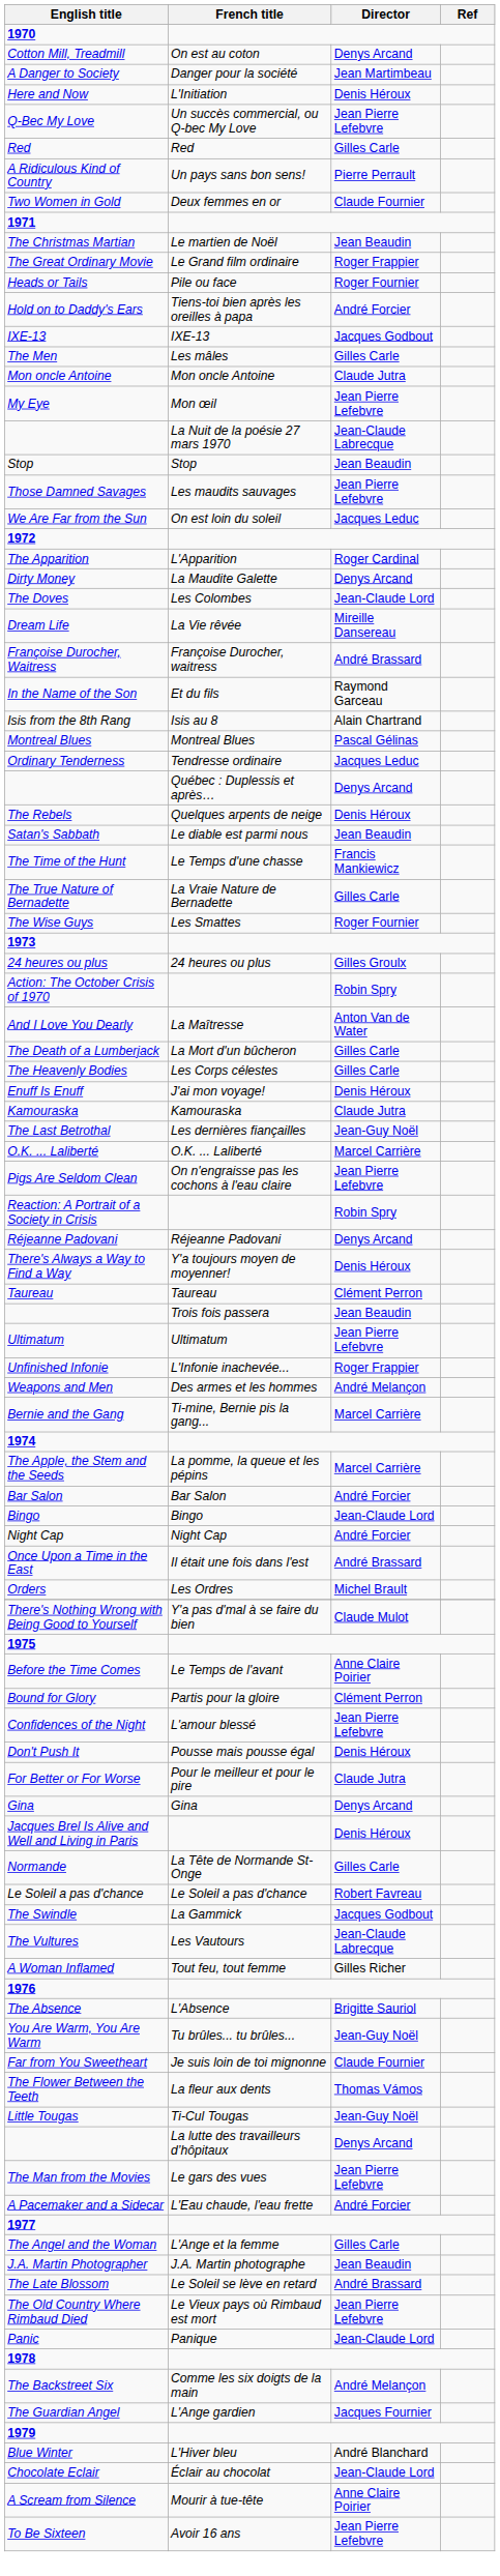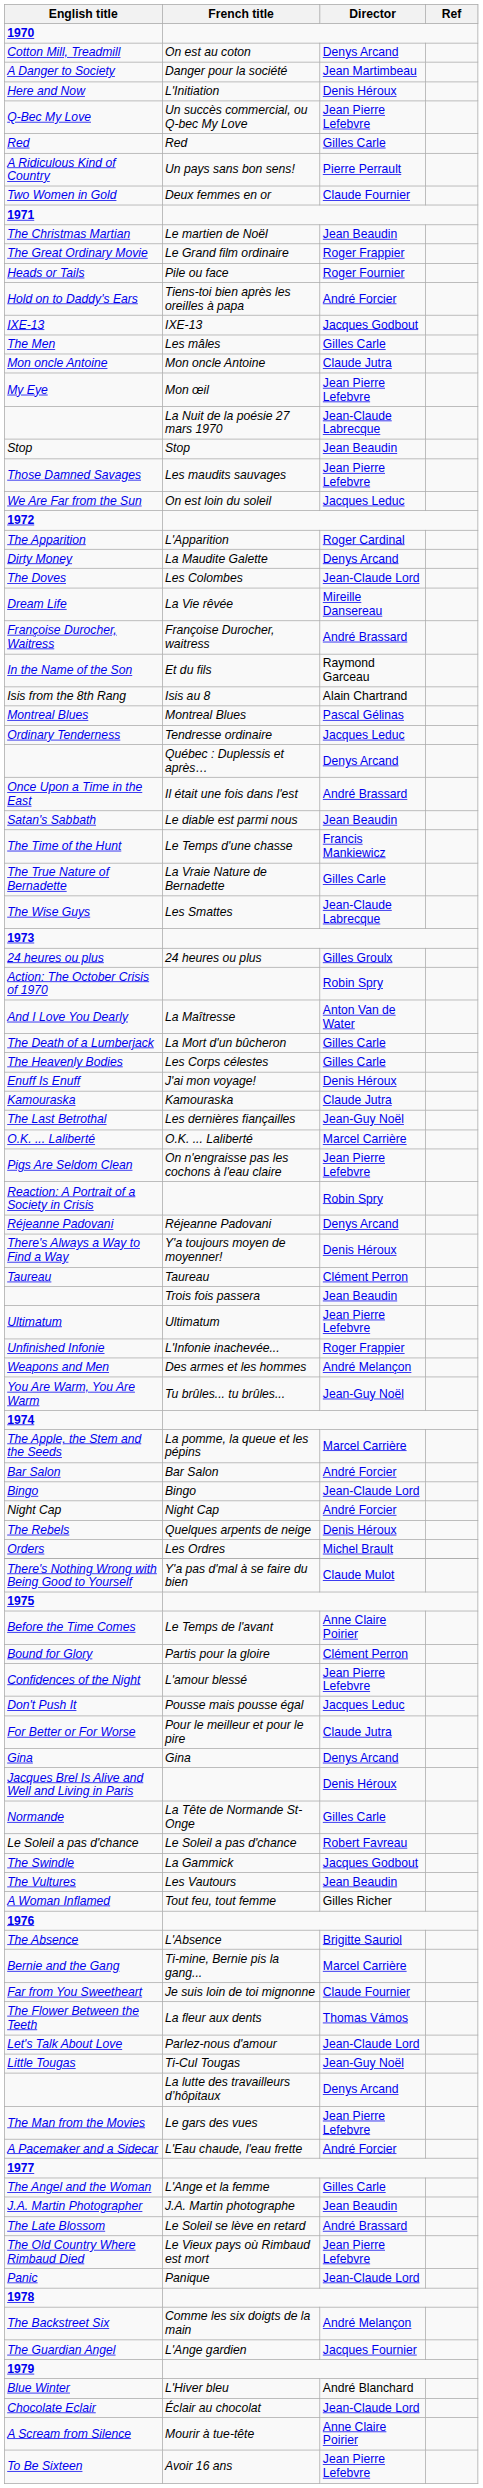rows swapped: The Rebels <-> Once Upon a Time in the East
The Wise Guys | Director: Roger Fournier -> Jean-Claude Labrecque
rows swapped: You Are Warm, You Are Warm <-> Bernie and the Gang
Don't Push It | Director: Denis Héroux -> Jacques Leduc
The Vultures | Director: Jean-Claude Labrecque -> Jean Beaudin
+ row: Let's Talk About Love | Parlez-nous d'amour | Jean-Claude Lord
